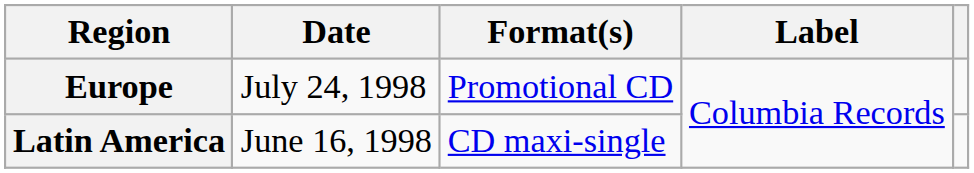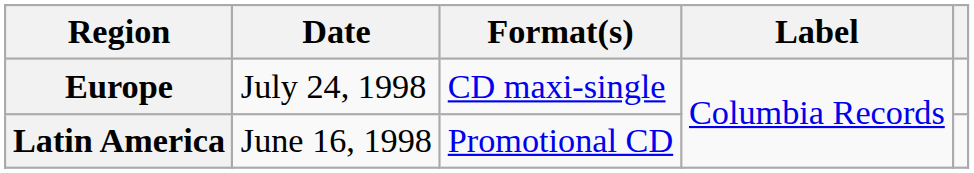Europe | Format(s): Promotional CD -> CD maxi-single
Latin America | Format(s): CD maxi-single -> Promotional CD
